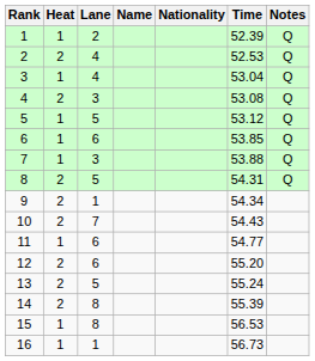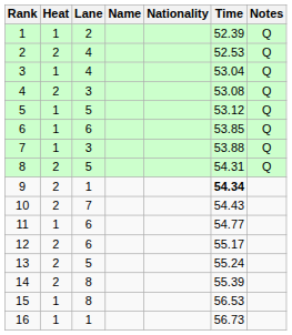9 | Time: normal -> bold
12 | Time: 55.20 -> 55.17
